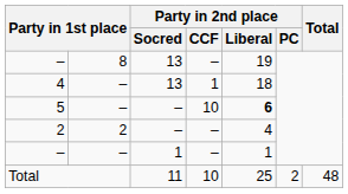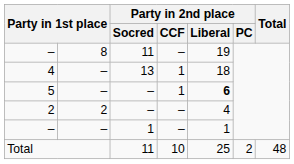– / 8 | Party in 2nd place / Socred: 13 -> 11
5 | Party in 2nd place / CCF: 10 -> 1
